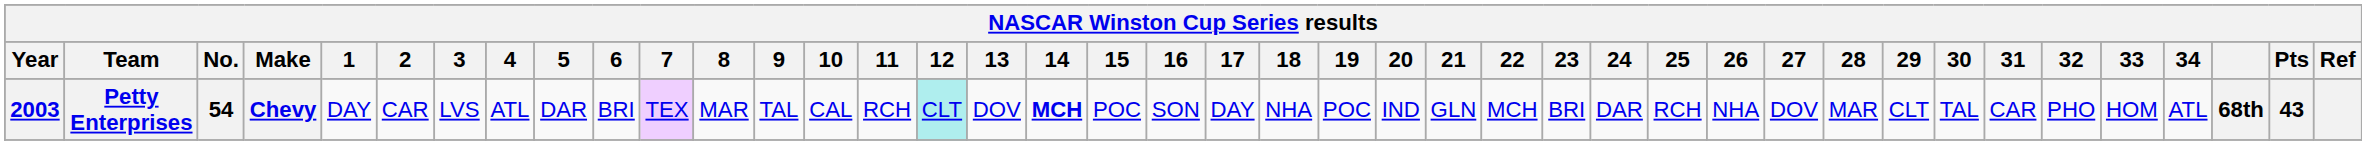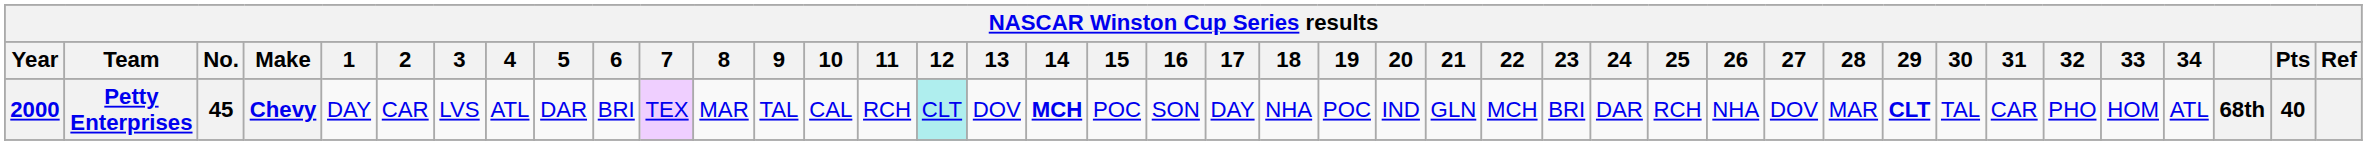Petty Enterprises | Year: 2003 -> 2000
Petty Enterprises | No.: 54 -> 45
Petty Enterprises | 29: normal -> bold
Petty Enterprises | Pts: 43 -> 40
